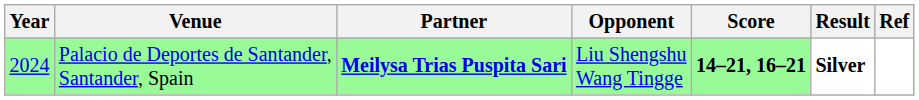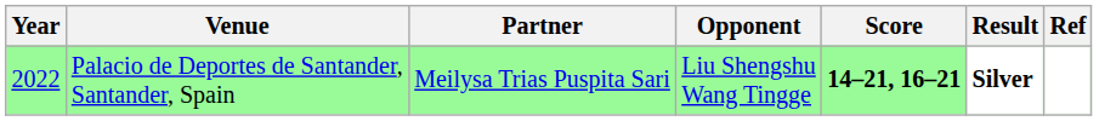Palacio de Deportes de Santander, Santander, Spain | Year: 2024 -> 2022
Palacio de Deportes de Santander, Santander, Spain | Partner: bold -> normal
